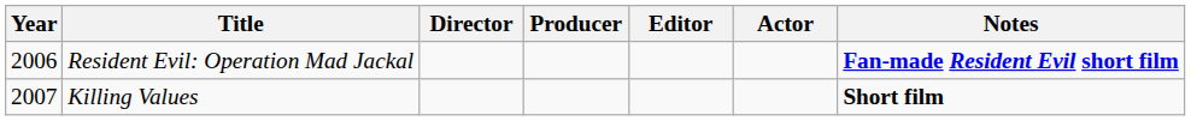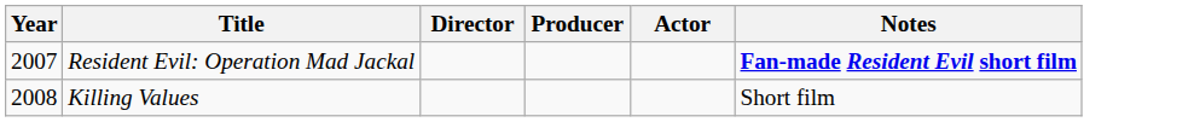- column: Editor
Resident Evil: Operation Mad Jackal | Year: 2006 -> 2007
Killing Values | Year: 2007 -> 2008
Killing Values | Notes: bold -> normal
